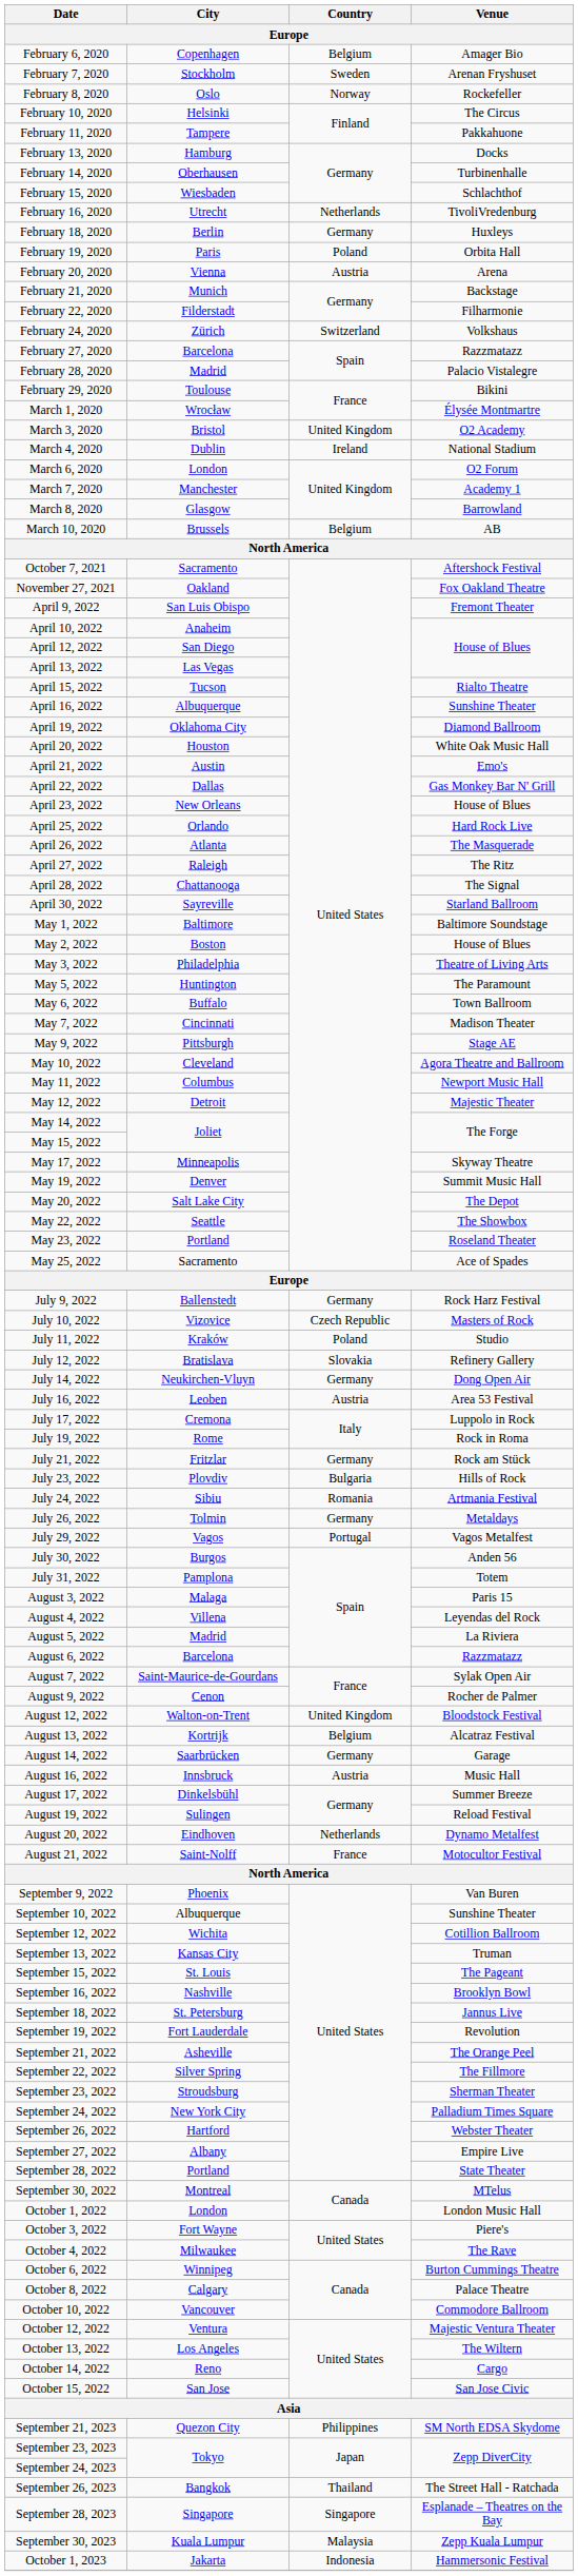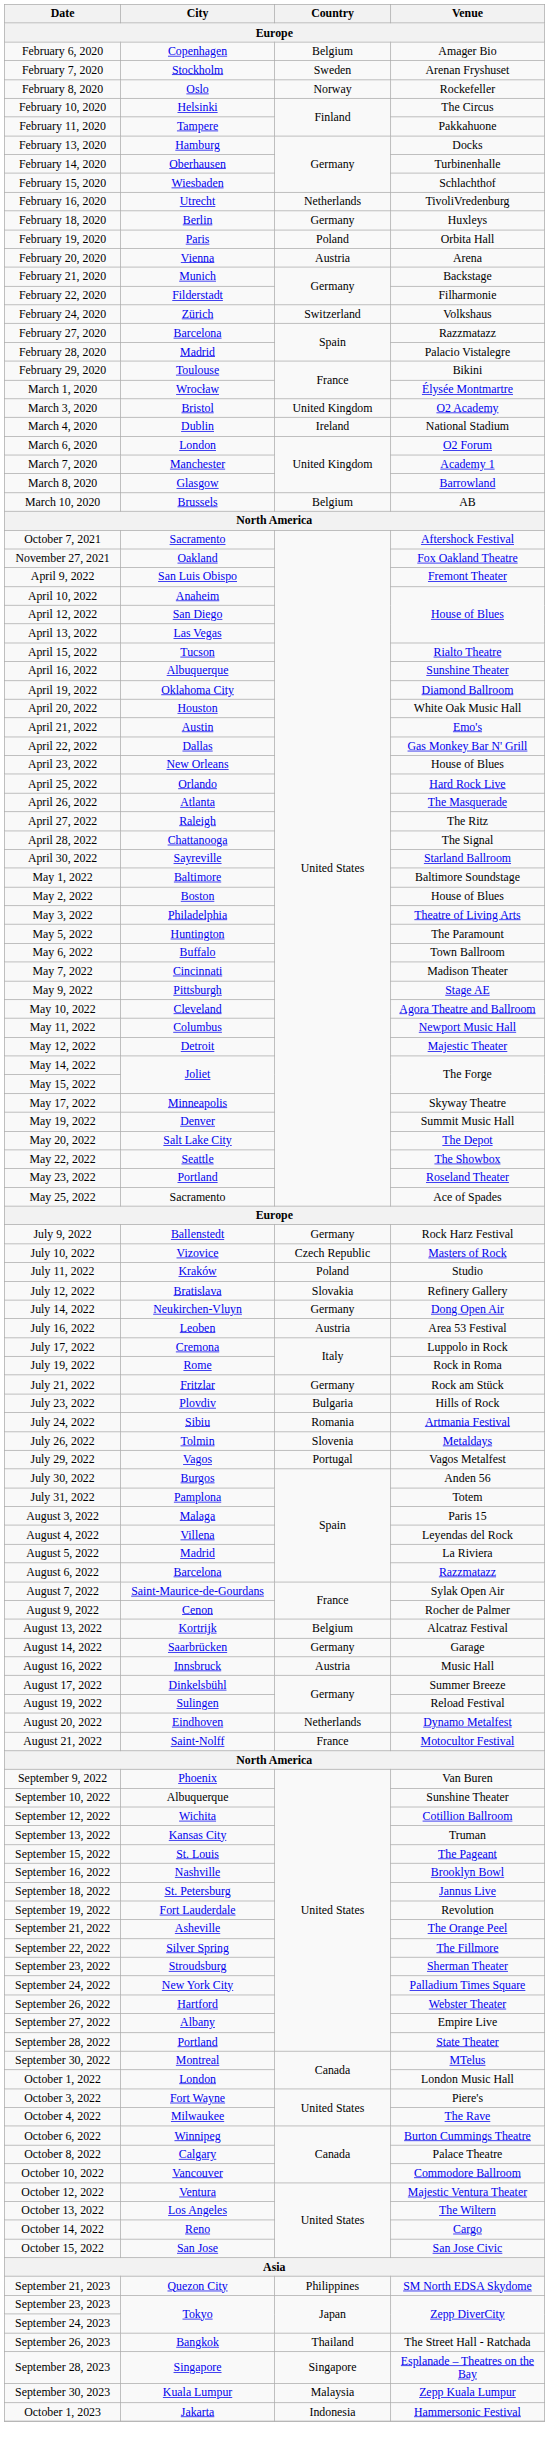July 26, 2022 | Country: Germany -> Slovenia
- row: August 12, 2022 | Walton-on-Trent | United Kingdom | Bloodstock Festival
